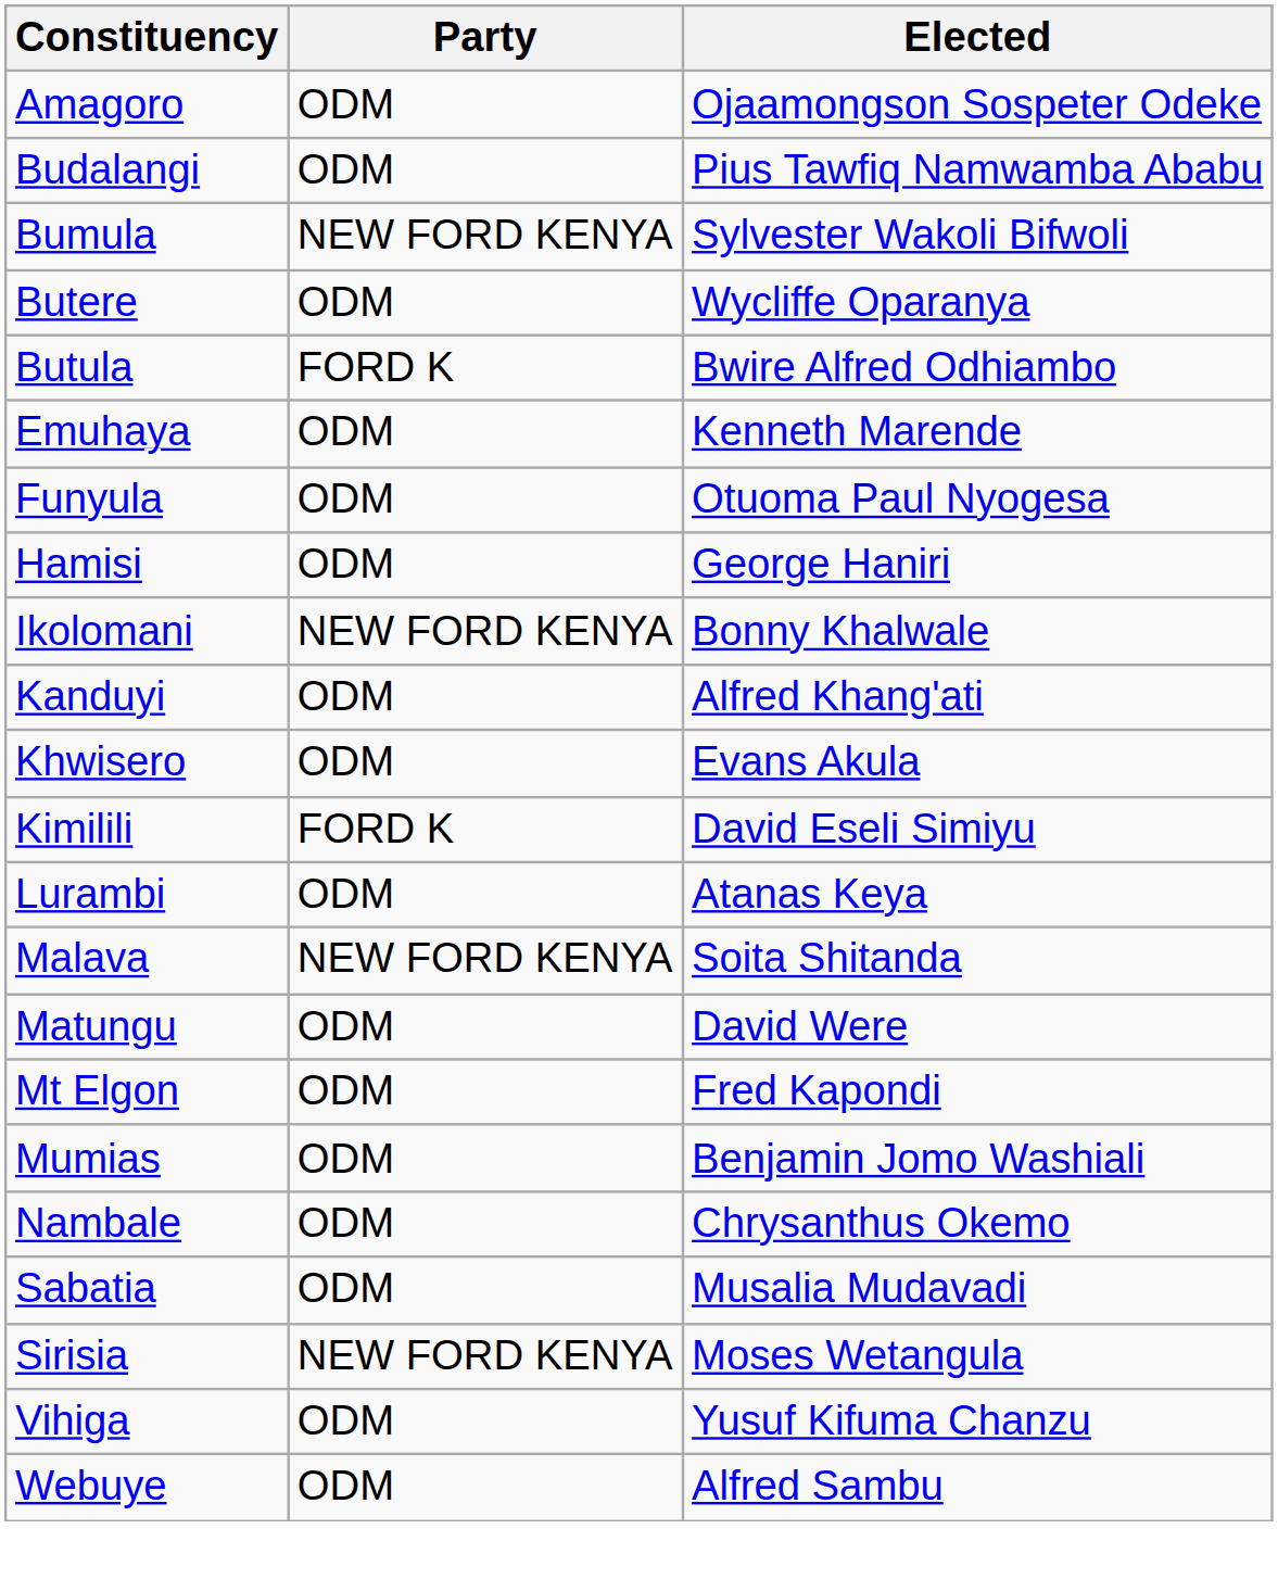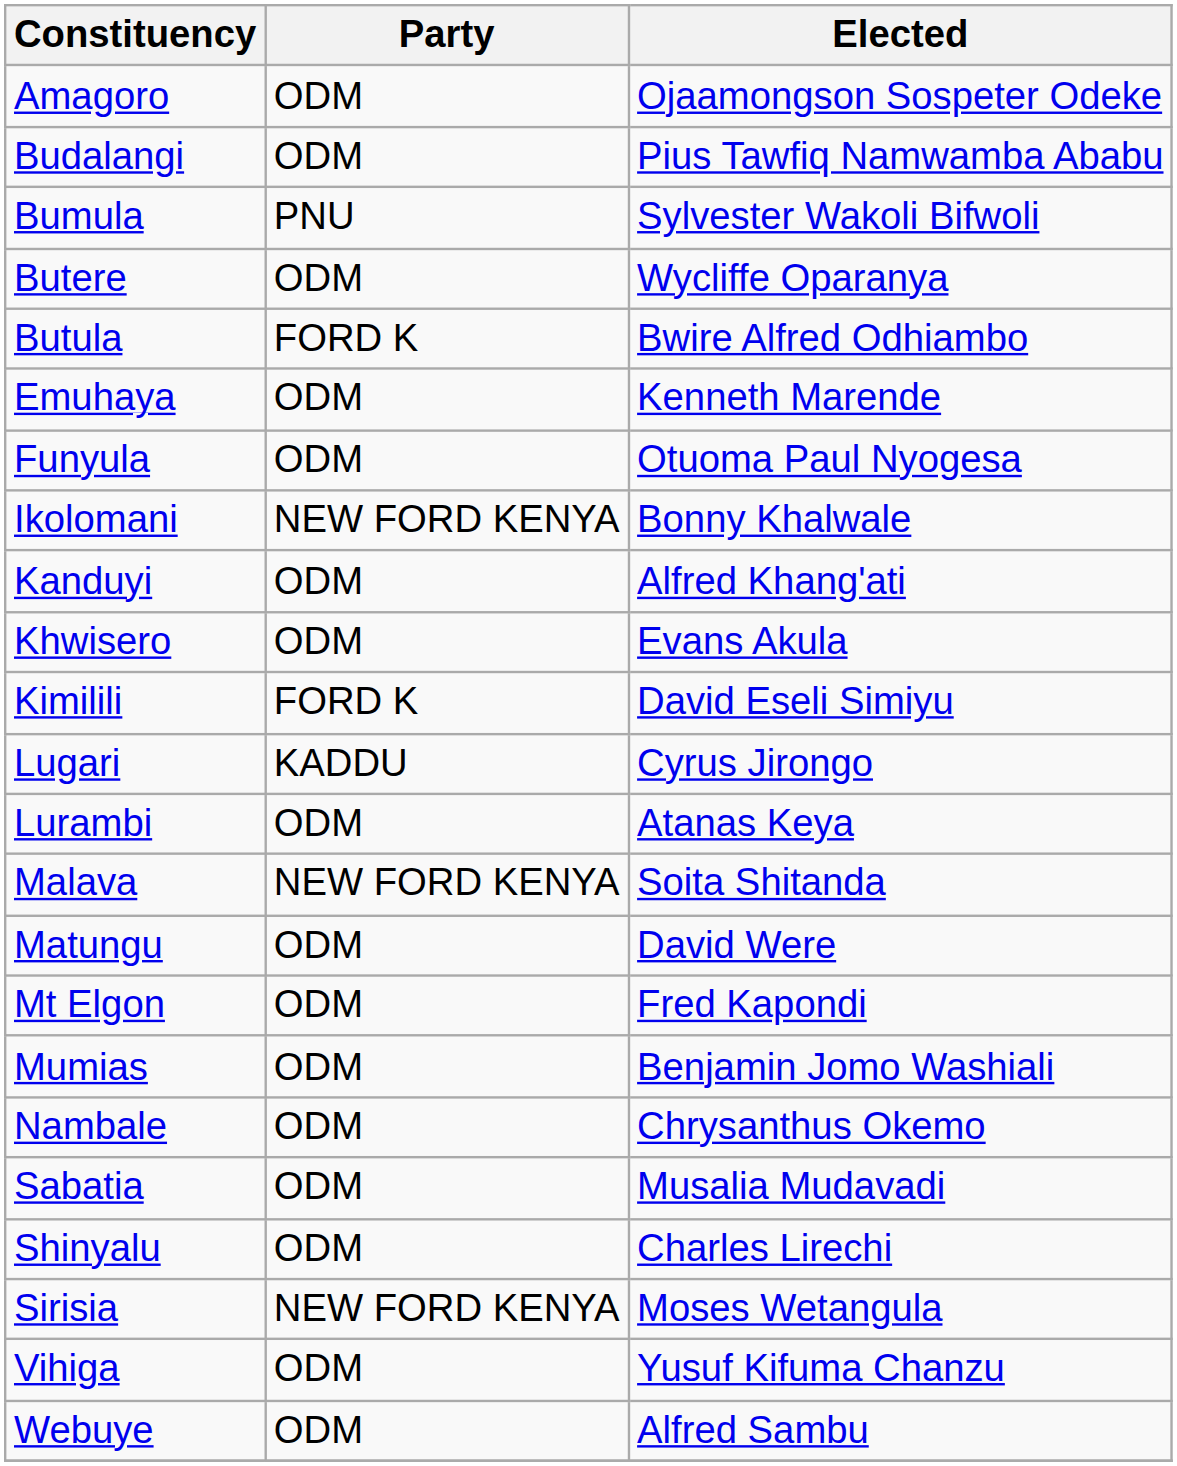Bumula | Party: NEW FORD KENYA -> PNU
- row: Hamisi | ODM | George Haniri
+ row: Lugari | KADDU | Cyrus Jirongo
+ row: Shinyalu | ODM | Charles Lirechi
